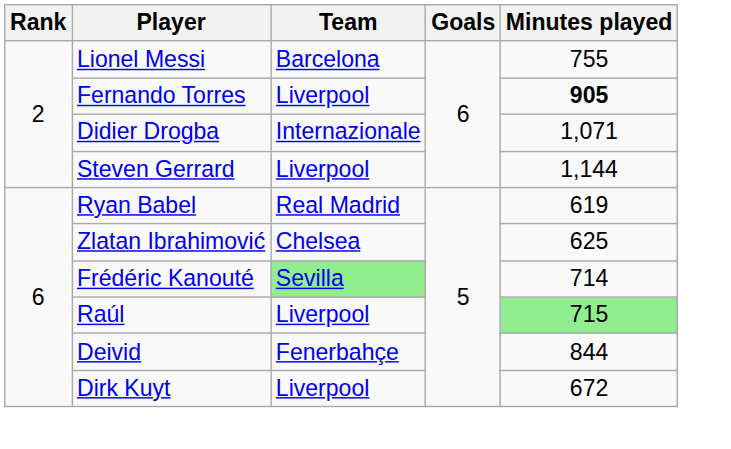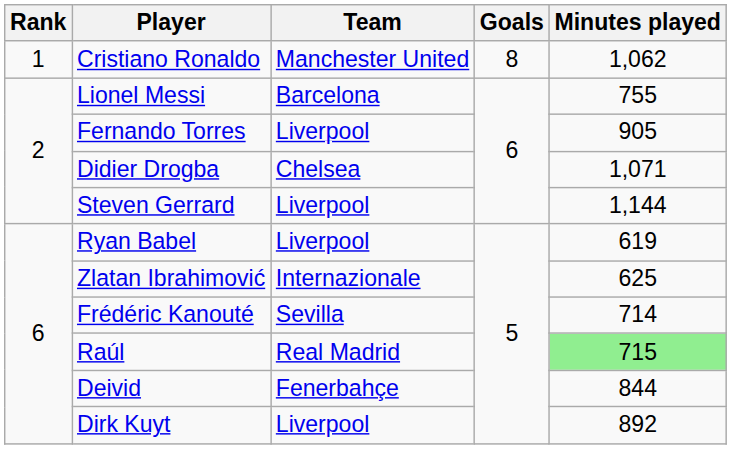+ row: 1 | Cristiano Ronaldo | Manchester United | 8 | 1,062
Fernando Torres | Minutes played: bold -> normal
Didier Drogba | Team: Internazionale -> Chelsea
Ryan Babel | Team: Real Madrid -> Liverpool
Zlatan Ibrahimović | Team: Chelsea -> Internazionale
Frédéric Kanouté | Team: lightgreen background -> no background
Raúl | Team: Liverpool -> Real Madrid
Dirk Kuyt | Minutes played: 672 -> 892
